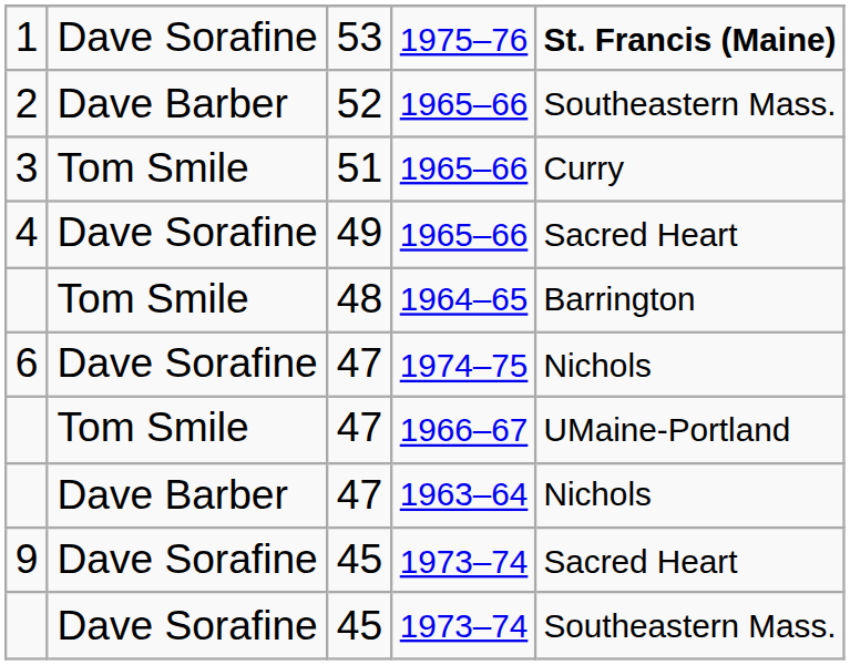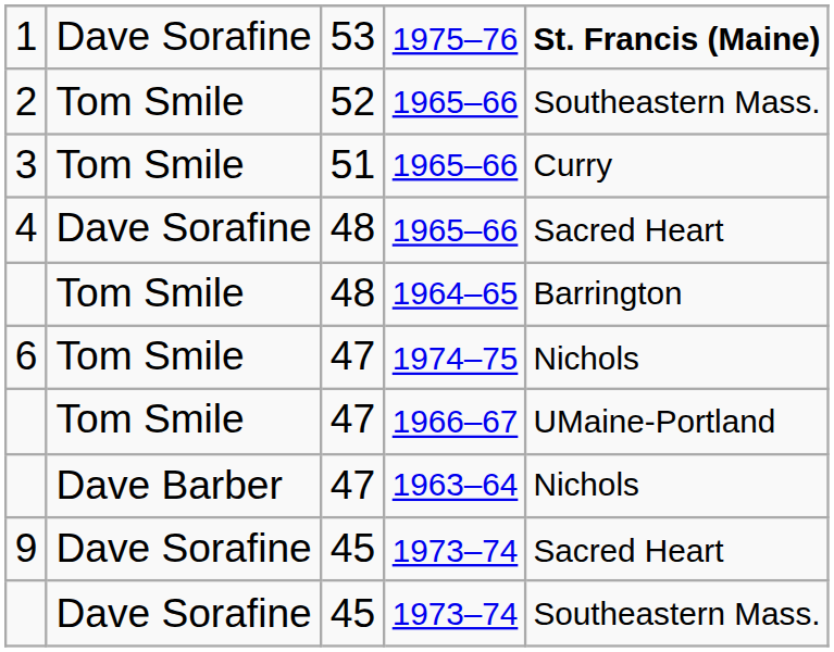2 | column 2: Dave Barber -> Tom Smile
4 | column 3: 49 -> 48
6 | column 2: Dave Sorafine -> Tom Smile
